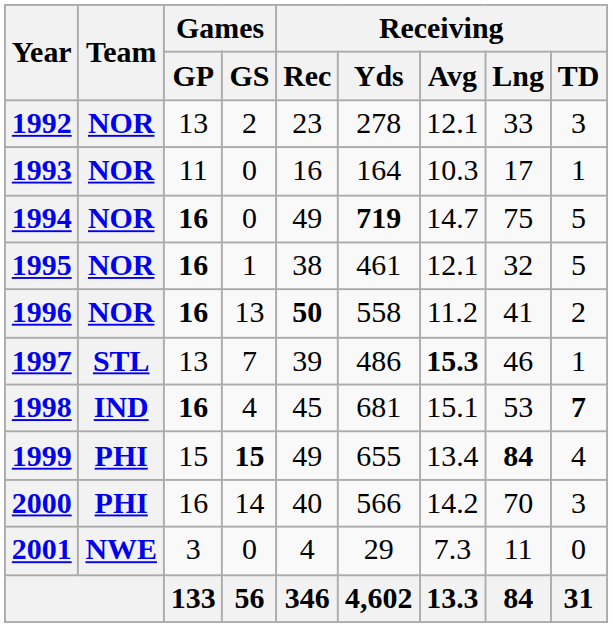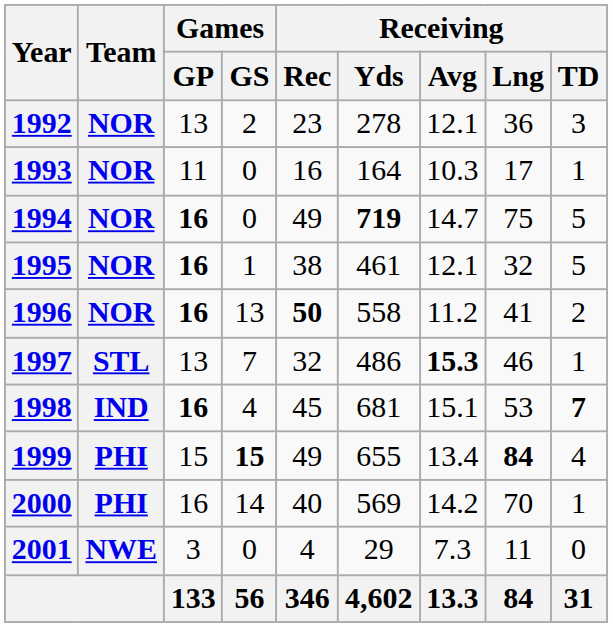1992 | Receiving / Lng: 33 -> 36
1997 | Receiving / Rec: 39 -> 32
2000 | Receiving / Yds: 566 -> 569
2000 | Receiving / TD: 3 -> 1
